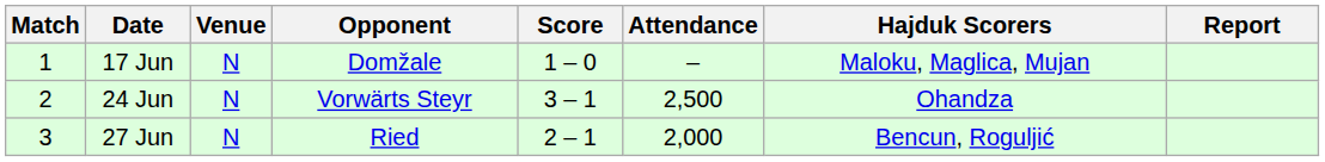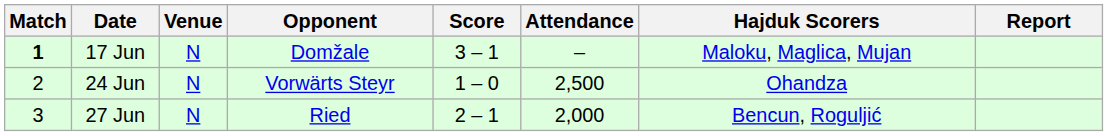17 Jun | Match: normal -> bold
17 Jun | Score: 1 – 0 -> 3 – 1
24 Jun | Score: 3 – 1 -> 1 – 0
